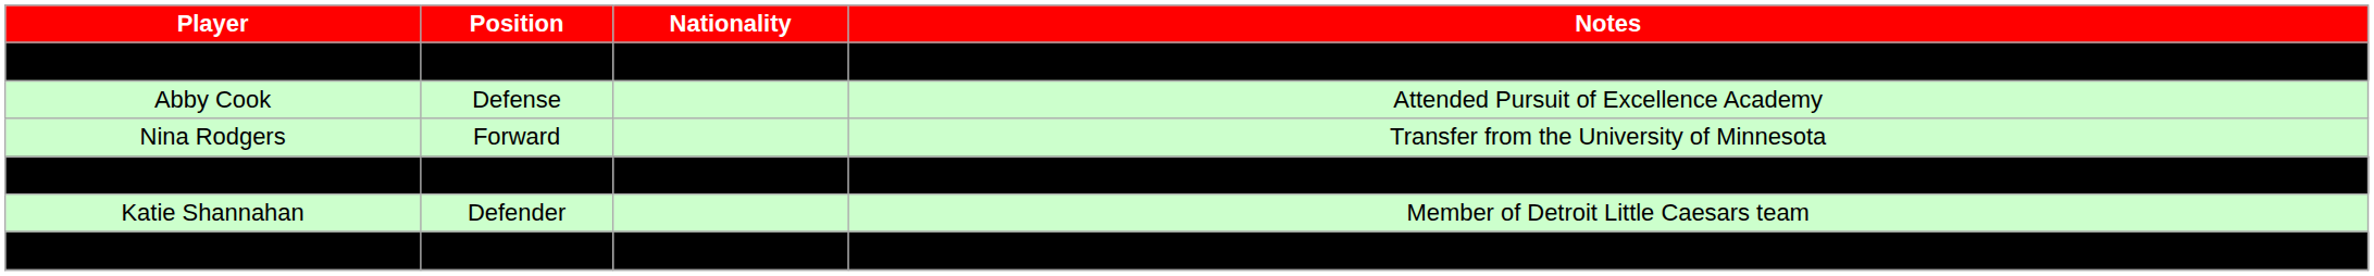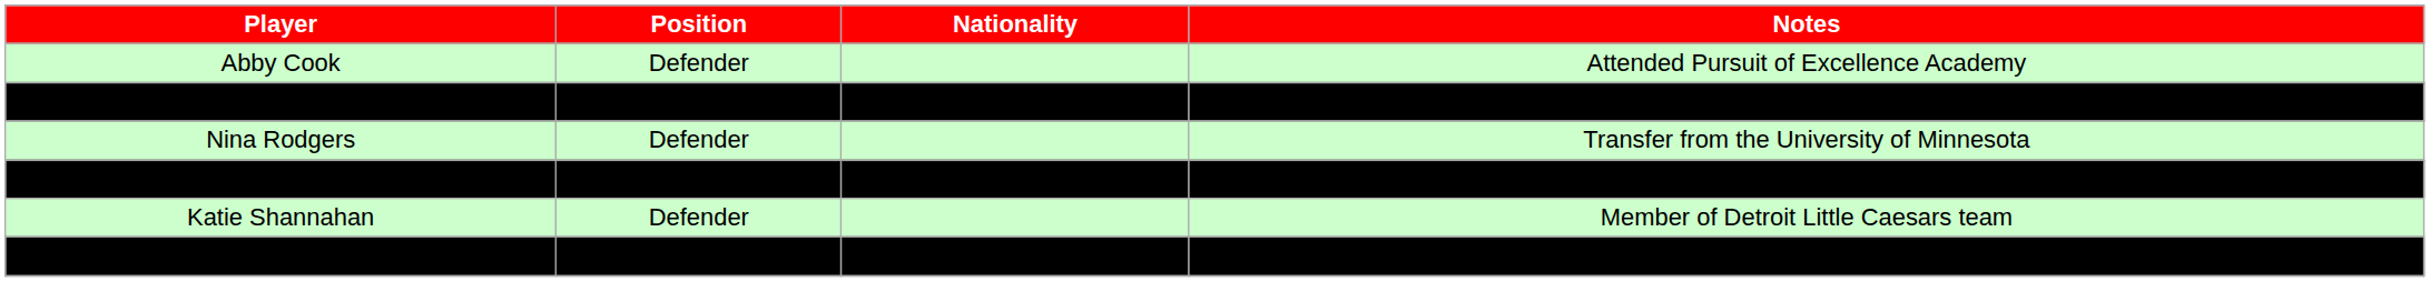- row: Alexandra Calderone | Defender | Joined 3 current BU players at Hockey Canada Strength and Conditioning Camp
Abby Cook | Position: Defense -> Defender
+ row: Deziray DeSousa | Forward | Played for Team Quebec
Nina Rodgers | Position: Forward -> Defender
